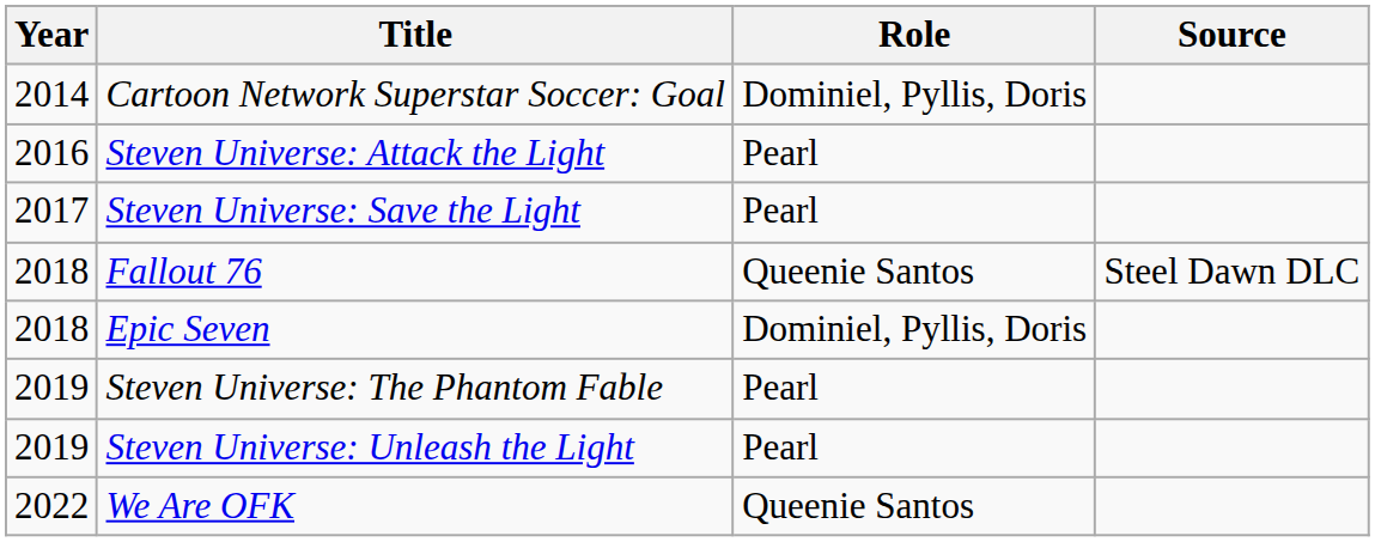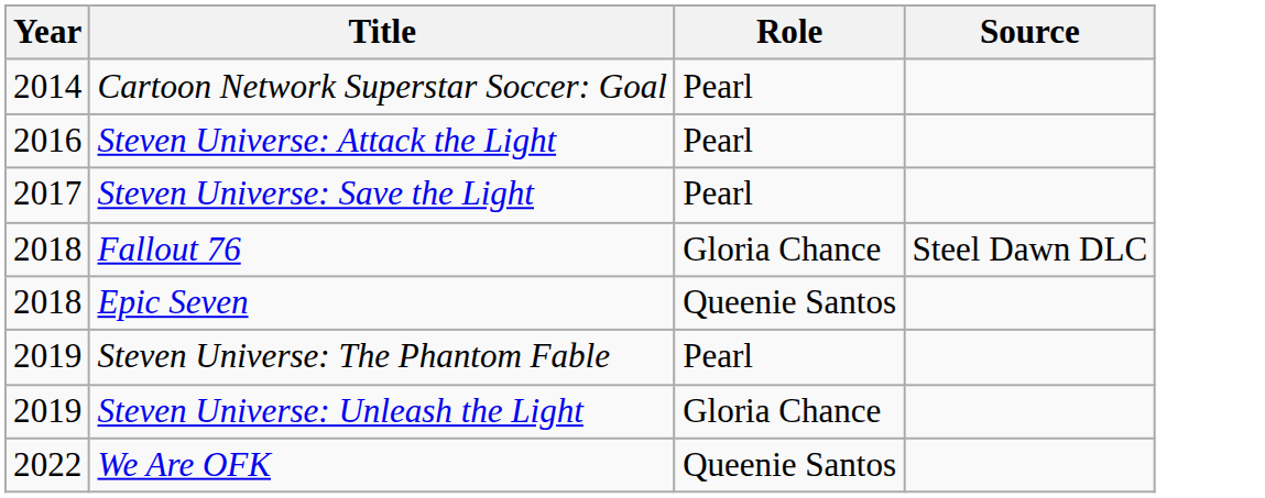Cartoon Network Superstar Soccer: Goal | Role: Dominiel, Pyllis, Doris -> Pearl
Fallout 76 | Role: Queenie Santos -> Gloria Chance
Epic Seven | Role: Dominiel, Pyllis, Doris -> Queenie Santos
Steven Universe: Unleash the Light | Role: Pearl -> Gloria Chance
